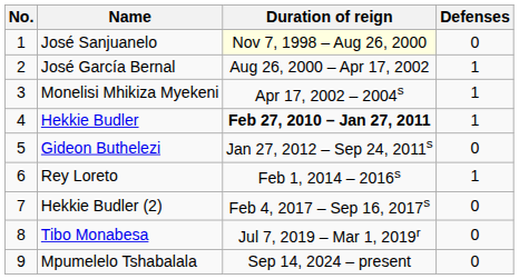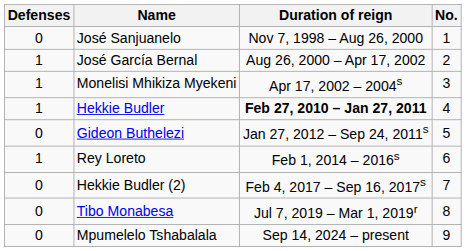columns swapped: No. <-> Defenses
José Sanjuanelo | Duration of reign: lightyellow background -> no background
